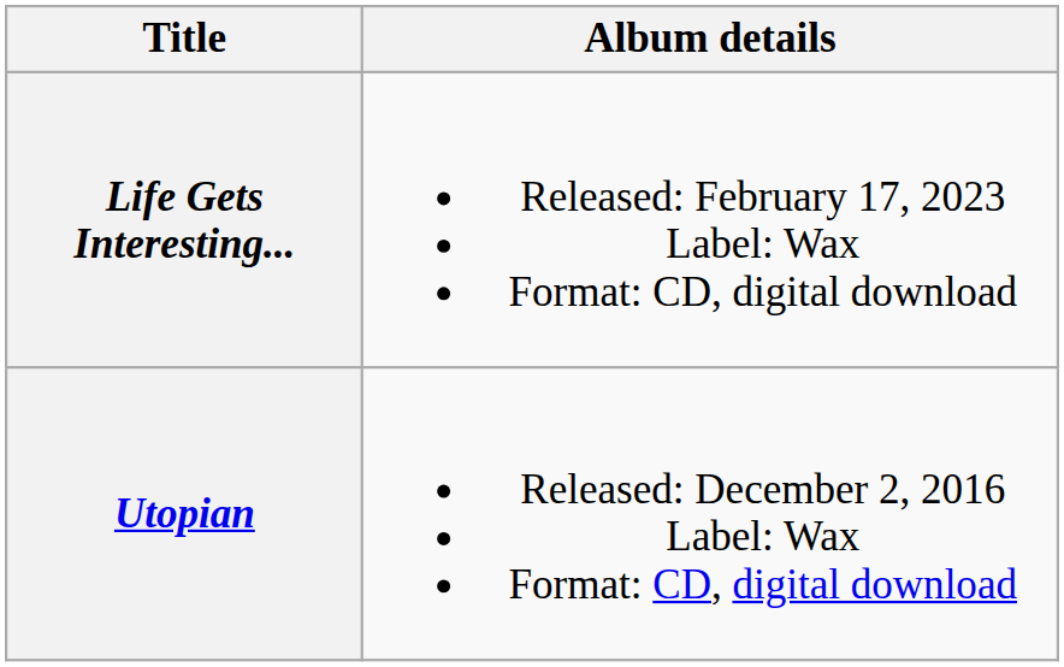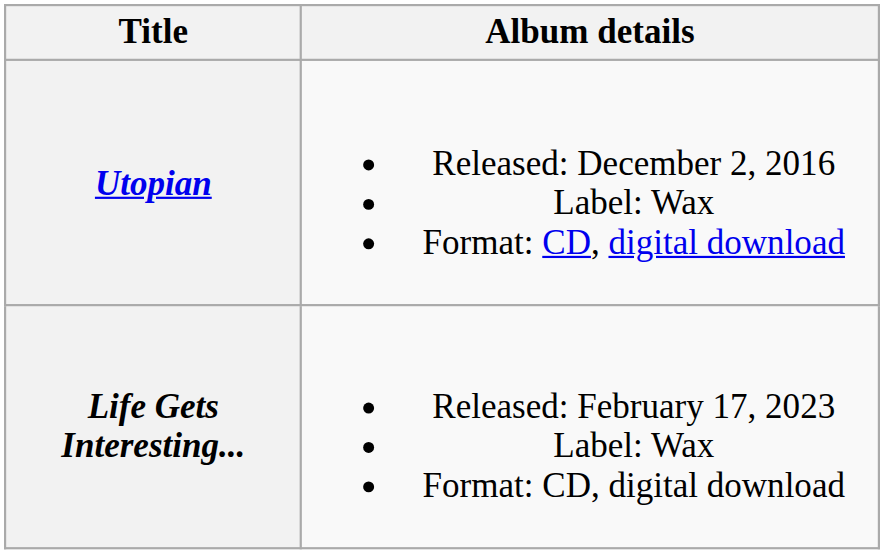rows swapped: Utopian <-> Life Gets Interesting...
